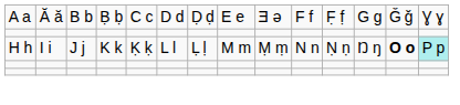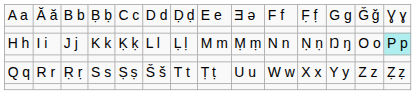H h | column 13: bold -> normal
+ row: Q q | R r | Ṛ ṛ | S s | Ṣ ṣ | Š š | T t | Ṭ ṭ | U u | W w | X x | Y y | Z z | Ẓ ẓ
